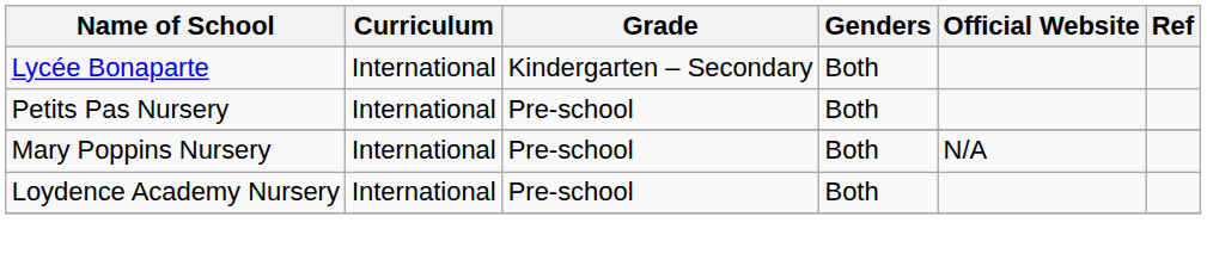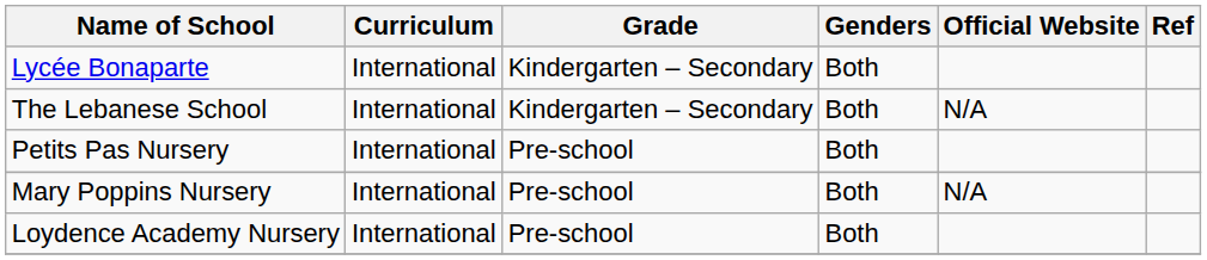+ row: The Lebanese School | International | Kindergarten – Secondary | Both | N/A
